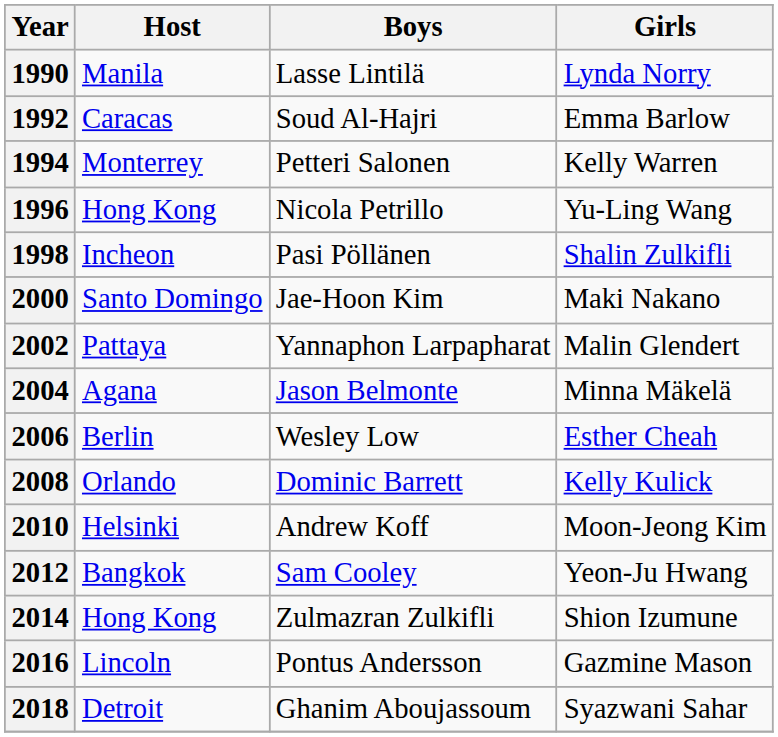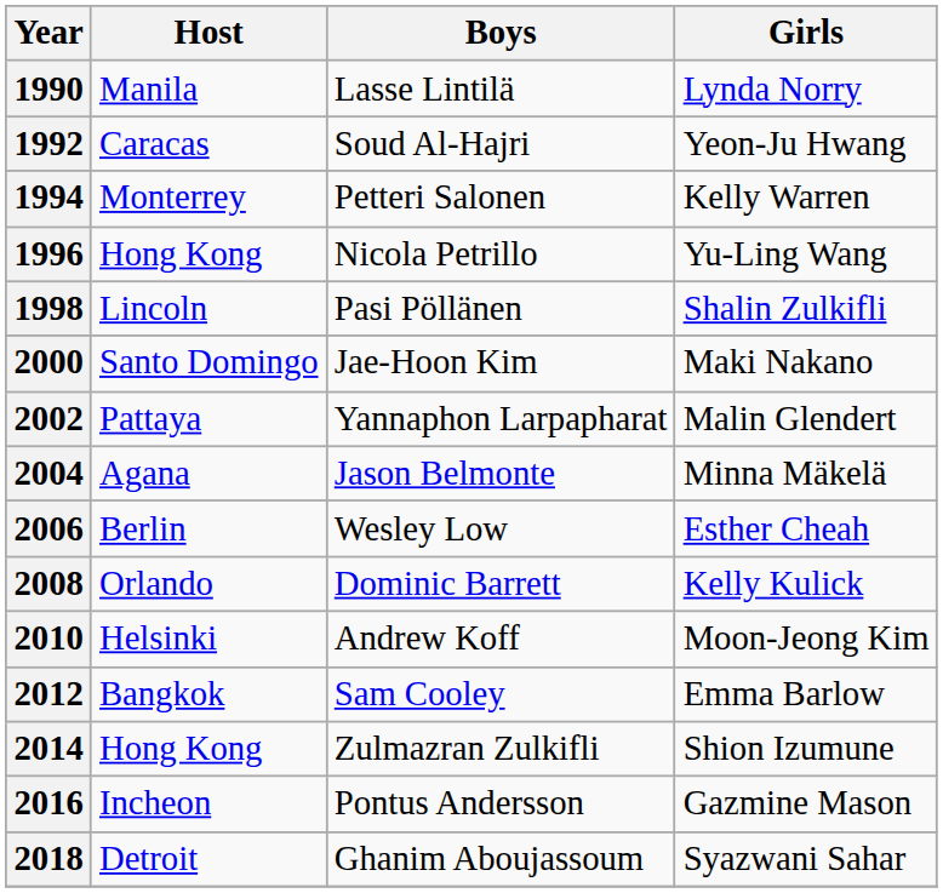1992 | Girls: Emma Barlow -> Yeon-Ju Hwang
1998 | Host: Incheon -> Lincoln
2012 | Girls: Yeon-Ju Hwang -> Emma Barlow
2016 | Host: Lincoln -> Incheon
